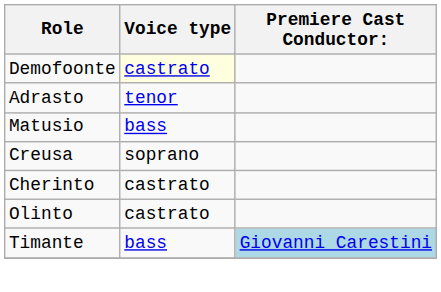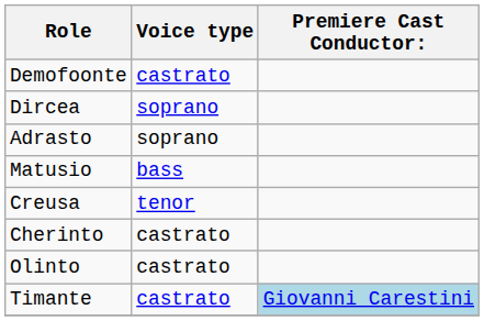Demofoonte | Voice type: lightyellow background -> no background
+ row: Dircea | soprano
Adrasto | Voice type: tenor -> soprano
Creusa | Voice type: soprano -> tenor
Timante | Voice type: bass -> castrato
